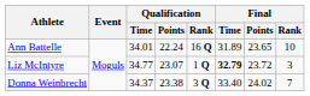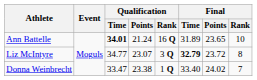Ann Battelle | Qualification / Time: normal -> bold
Ann Battelle | Qualification / Points: 22.24 -> 21.24
Liz McIntyre | Qualification / Rank: 1 Q -> 3 Q
Liz McIntyre | Final / Rank: 3 -> 8
Donna Weinbrecht | Qualification / Time: 34.37 -> 33.47
Donna Weinbrecht | Qualification / Rank: 3 Q -> 1 Q
